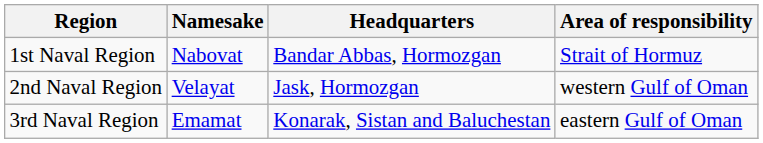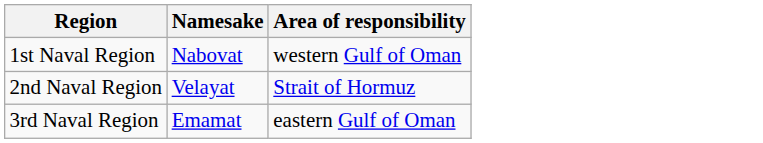- column: Headquarters | Bandar Abbas, Hormozgan | Jask, Hormozgan | Konarak, Sistan and Baluchestan
1st Naval Region | Area of responsibility: Strait of Hormuz -> western Gulf of Oman
2nd Naval Region | Area of responsibility: western Gulf of Oman -> Strait of Hormuz
